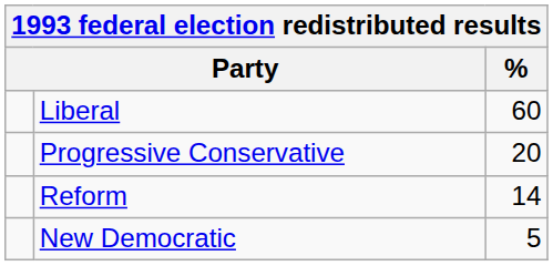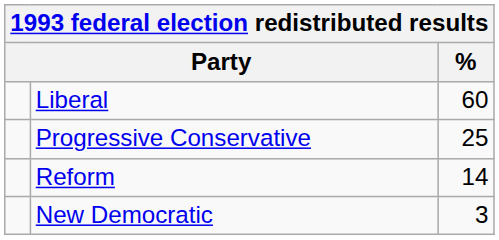Progressive Conservative | %: 20 -> 25
New Democratic | %: 5 -> 3
